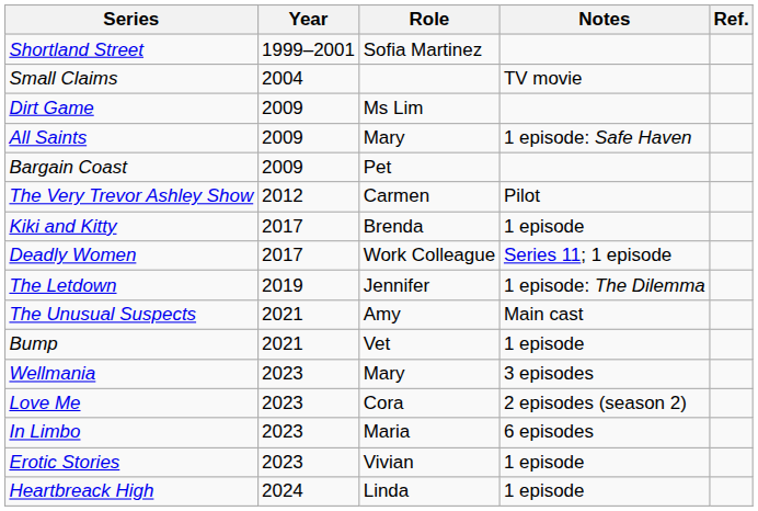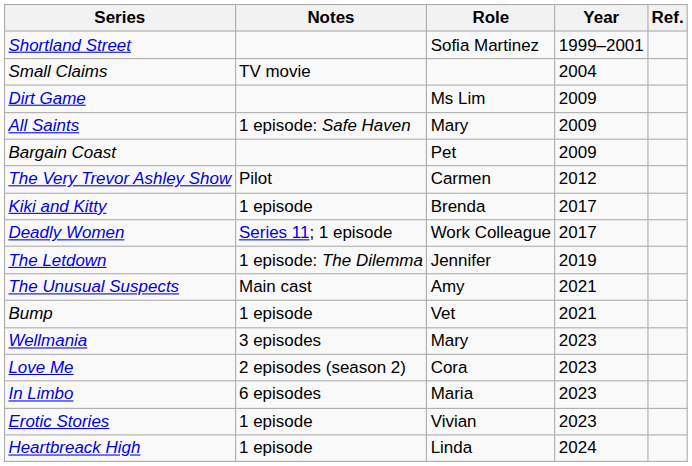columns swapped: Year <-> Notes
